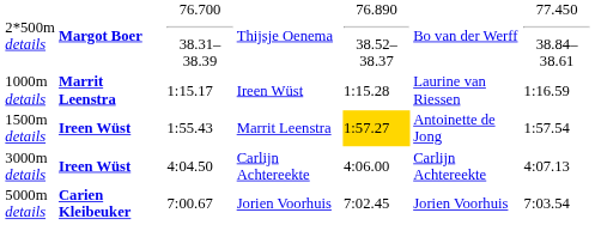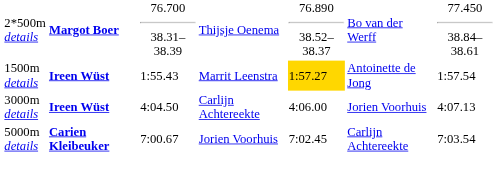- row: 1000m details | Marrit Leenstra | 1:15.17 | Ireen Wüst | 1:15.28 | Laurine van Riessen | 1:16.59
3000m details | column 6: Carlijn Achtereekte -> Jorien Voorhuis
5000m details | column 6: Jorien Voorhuis -> Carlijn Achtereekte
